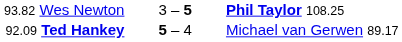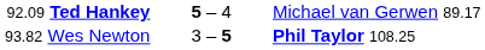rows swapped: 92.09 Ted Hankey <-> 93.82 Wes Newton
